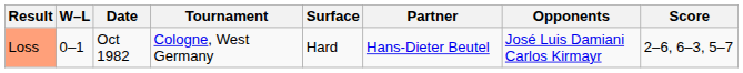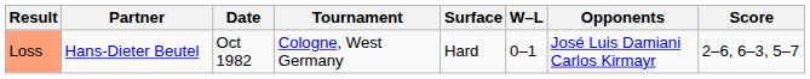columns swapped: W–L <-> Partner
